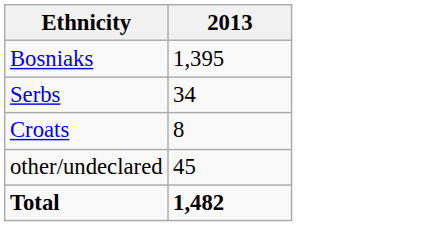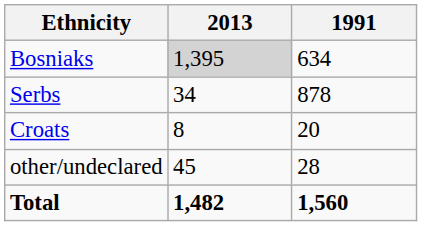+ column: 1991 | 634 | 878 | 20 | 28 | 1,560
Bosniaks | 2013: no background -> lightgrey background
